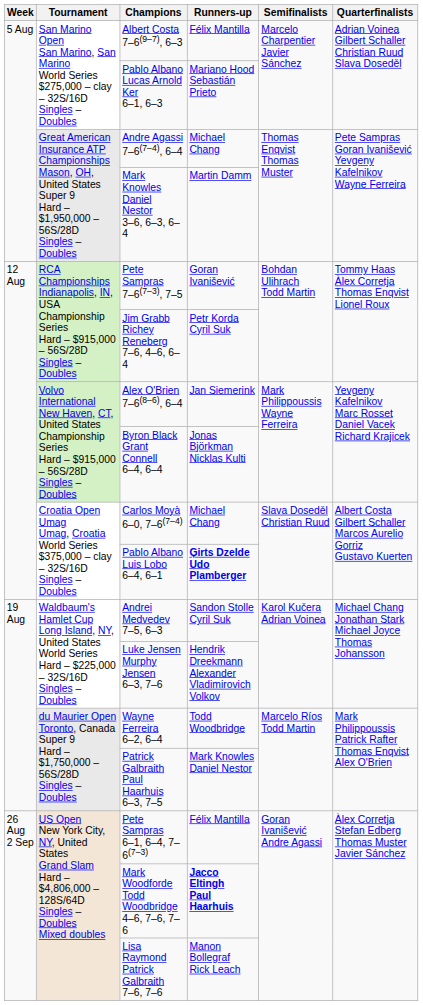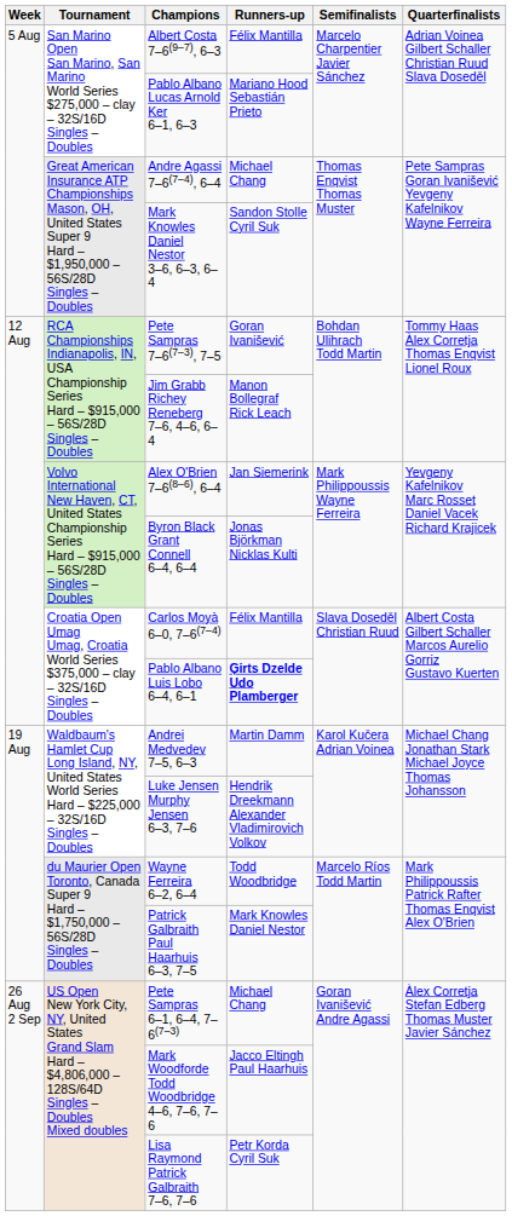Mark Knowles Daniel Nestor 3–6, 6–3, 6–4 | Runners-up: Martin Damm -> Sandon Stolle Cyril Suk
Jim Grabb Richey Reneberg 7–6, 4–6, 6–4 | Runners-up: Petr Korda Cyril Suk -> Manon Bollegraf Rick Leach
Carlos Moyà 6–0, 7–6(7–4) | Runners-up: Michael Chang -> Félix Mantilla
Andrei Medvedev 7–5, 6–3 | Runners-up: Sandon Stolle Cyril Suk -> Martin Damm
Pete Sampras 6–1, 6–4, 7–6(7–3) | Runners-up: Félix Mantilla -> Michael Chang
Mark Woodforde Todd Woodbridge 4–6, 7–6, 7–6 | Runners-up: bold -> normal
Lisa Raymond Patrick Galbraith 7–6, 7–6 | Runners-up: Manon Bollegraf Rick Leach -> Petr Korda Cyril Suk
